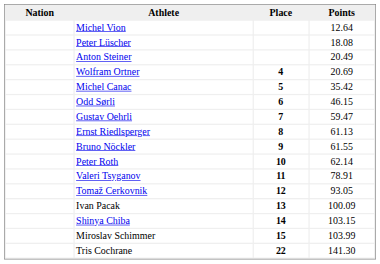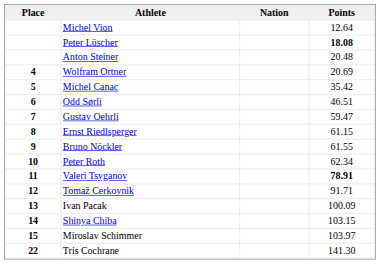columns swapped: Place <-> Nation
Peter Lüscher | Points: normal -> bold
Anton Steiner | Points: 20.49 -> 20.48
Odd Sørli | Points: 46.15 -> 46.51
Ernst Riedlsperger | Points: 61.13 -> 61.15
Peter Roth | Points: 62.14 -> 62.34
Valeri Tsyganov | Points: normal -> bold
Tomaž Cerkovnik | Points: 93.05 -> 91.71
Miroslav Schimmer | Points: 103.99 -> 103.97
